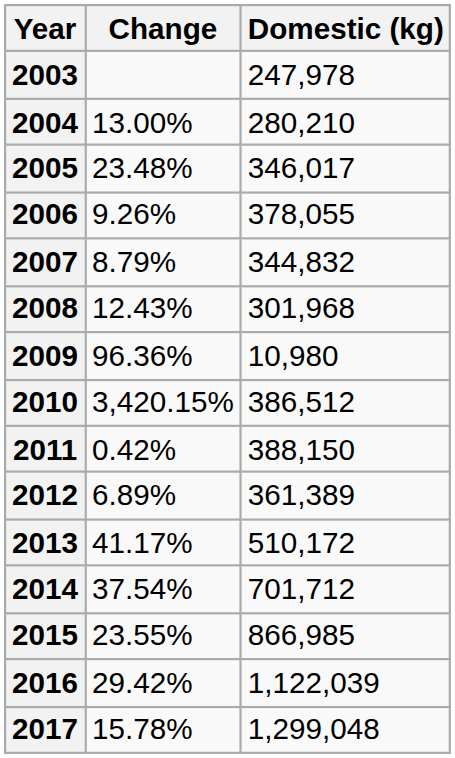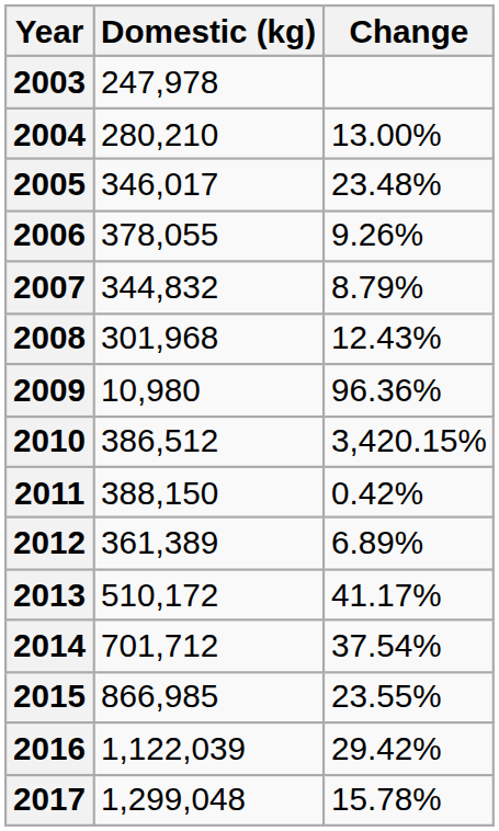columns swapped: Domestic (kg) <-> Change
